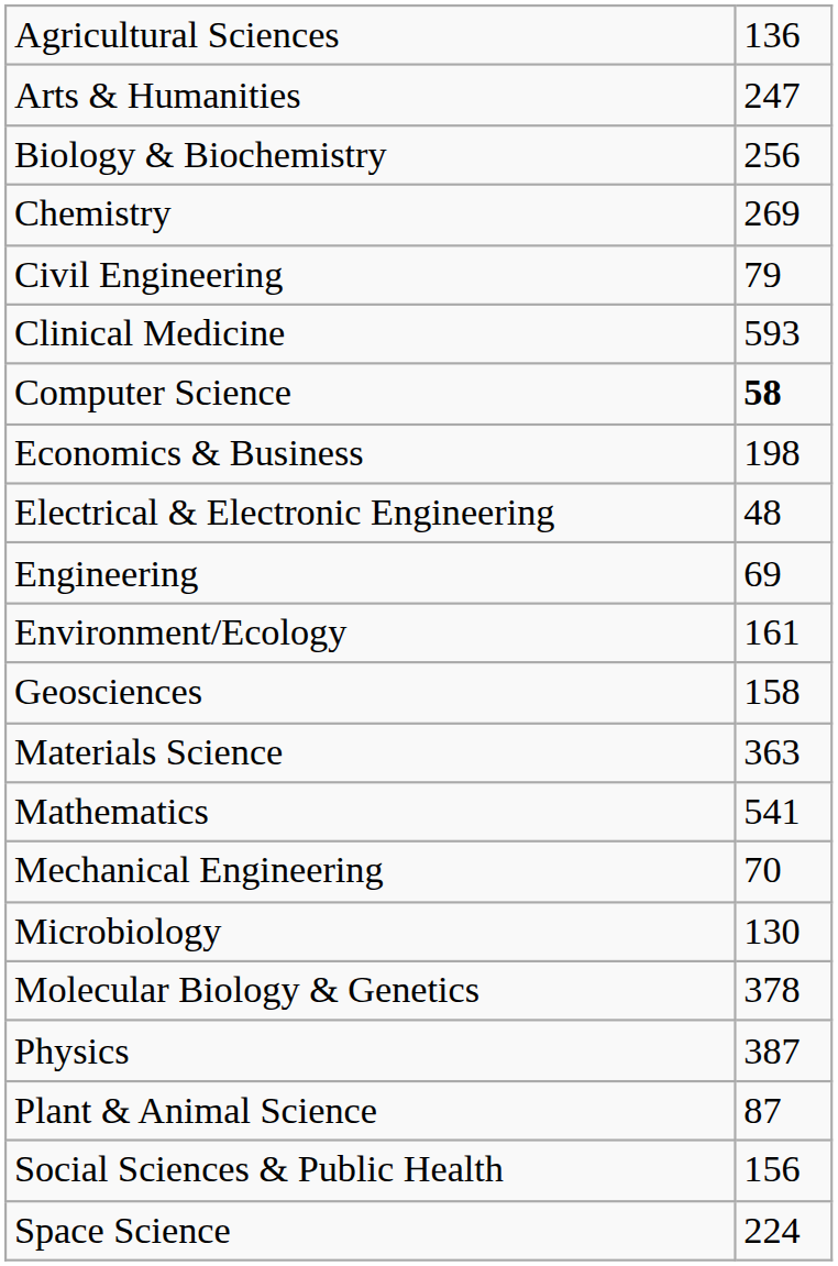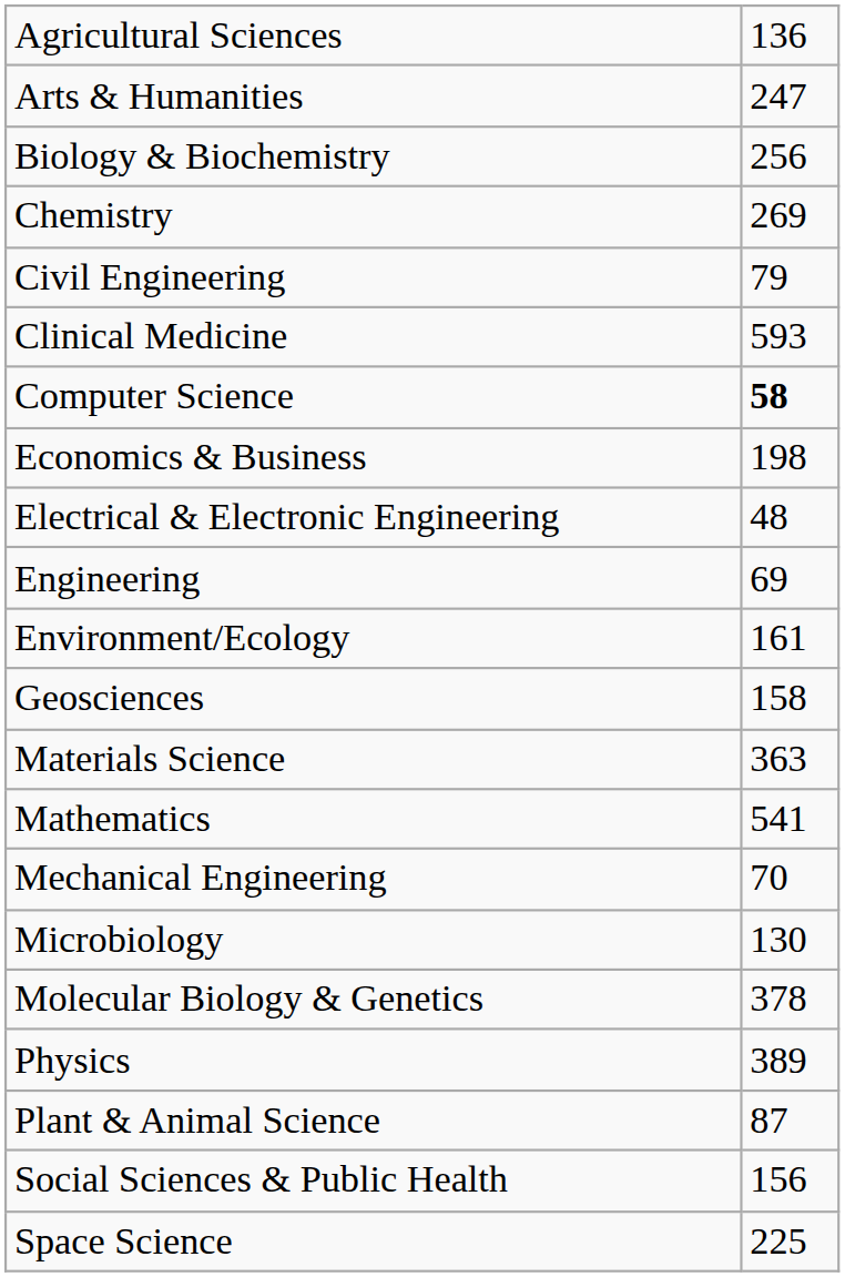Physics | column 2: 387 -> 389
Space Science | column 2: 224 -> 225
